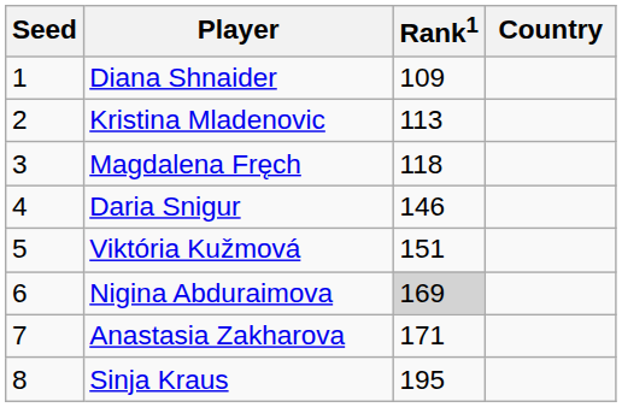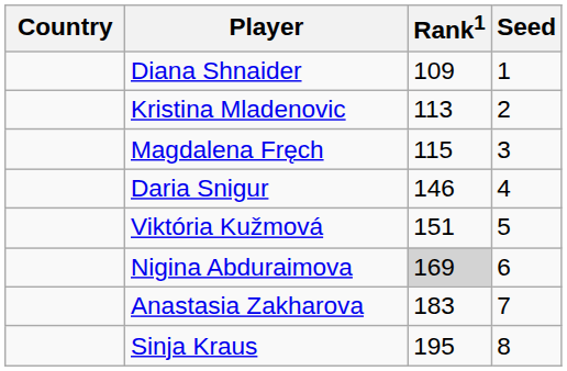columns swapped: Country <-> Seed
Magdalena Fręch | Rank1: 118 -> 115
Anastasia Zakharova | Rank1: 171 -> 183
